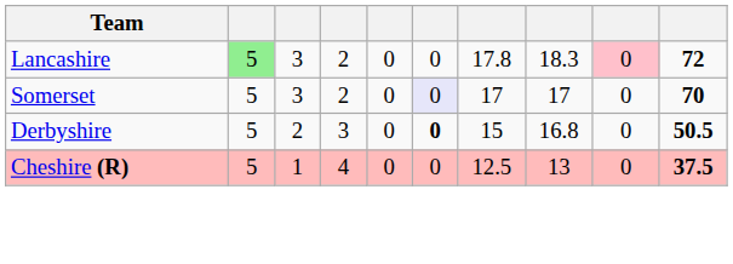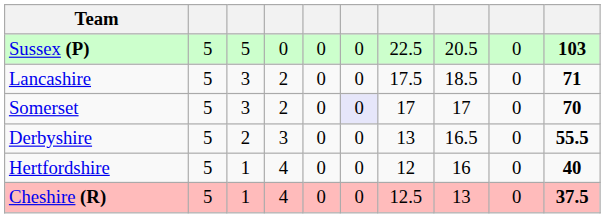+ row: Sussex (P) | 5 | 5 | 0 | 0 | 0 | 22.5 | 20.5 | 0 | 103
Lancashire | column 2: lightgreen background -> no background
Lancashire | column 7: 17.8 -> 17.5
Lancashire | column 8: 18.3 -> 18.5
Lancashire | column 9: pink background -> no background
Lancashire | column 10: 72 -> 71
Derbyshire | column 6: bold -> normal
Derbyshire | column 7: 15 -> 13
Derbyshire | column 8: 16.8 -> 16.5
Derbyshire | column 10: 50.5 -> 55.5
+ row: Hertfordshire | 5 | 1 | 4 | 0 | 0 | 12 | 16 | 0 | 40
